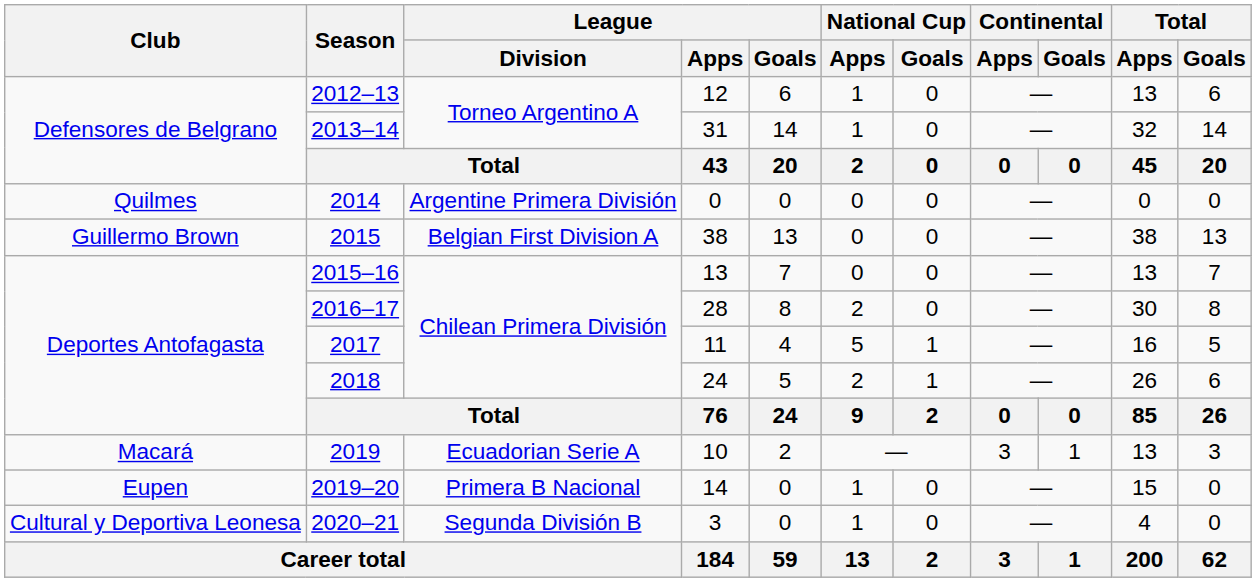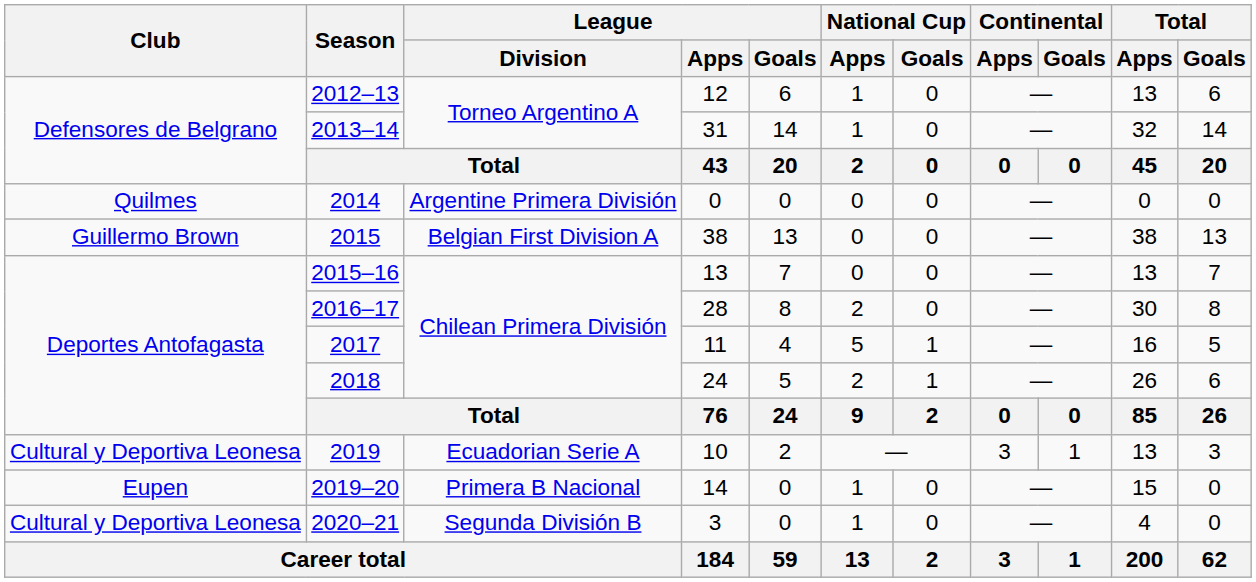2019 | Club: Macará -> Cultural y Deportiva Leonesa
